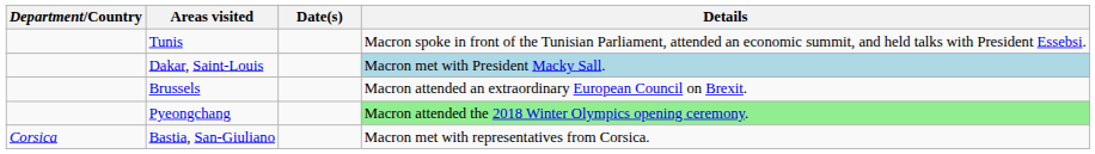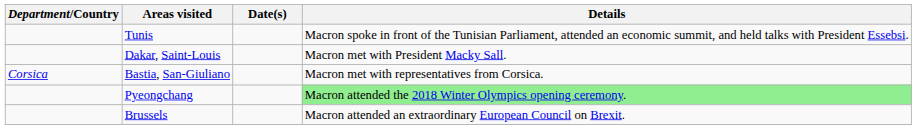Dakar, Saint-Louis | Details: lightblue background -> no background
rows swapped: Bastia, San-Giuliano <-> Brussels
